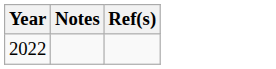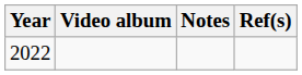+ column: Video album
